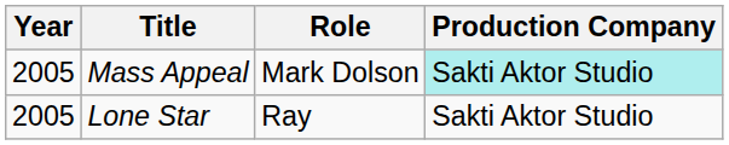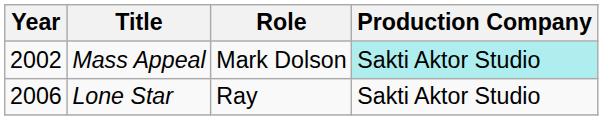Mass Appeal | Year: 2005 -> 2002
Lone Star | Year: 2005 -> 2006
